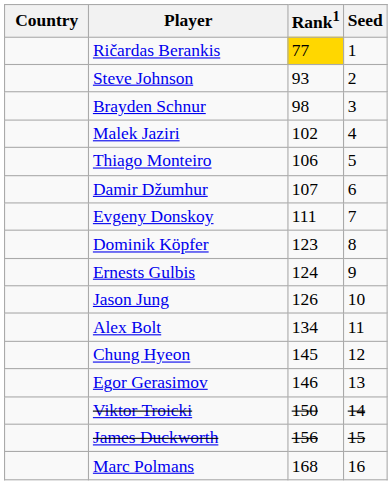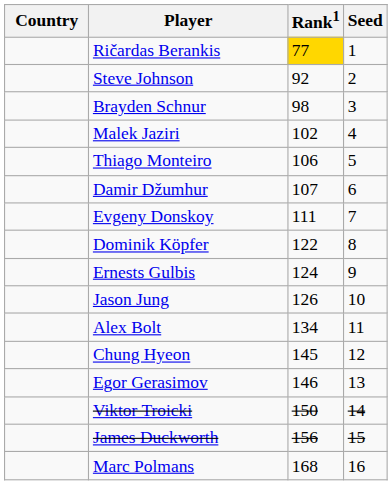Steve Johnson | Rank1: 93 -> 92
Dominik Köpfer | Rank1: 123 -> 122
